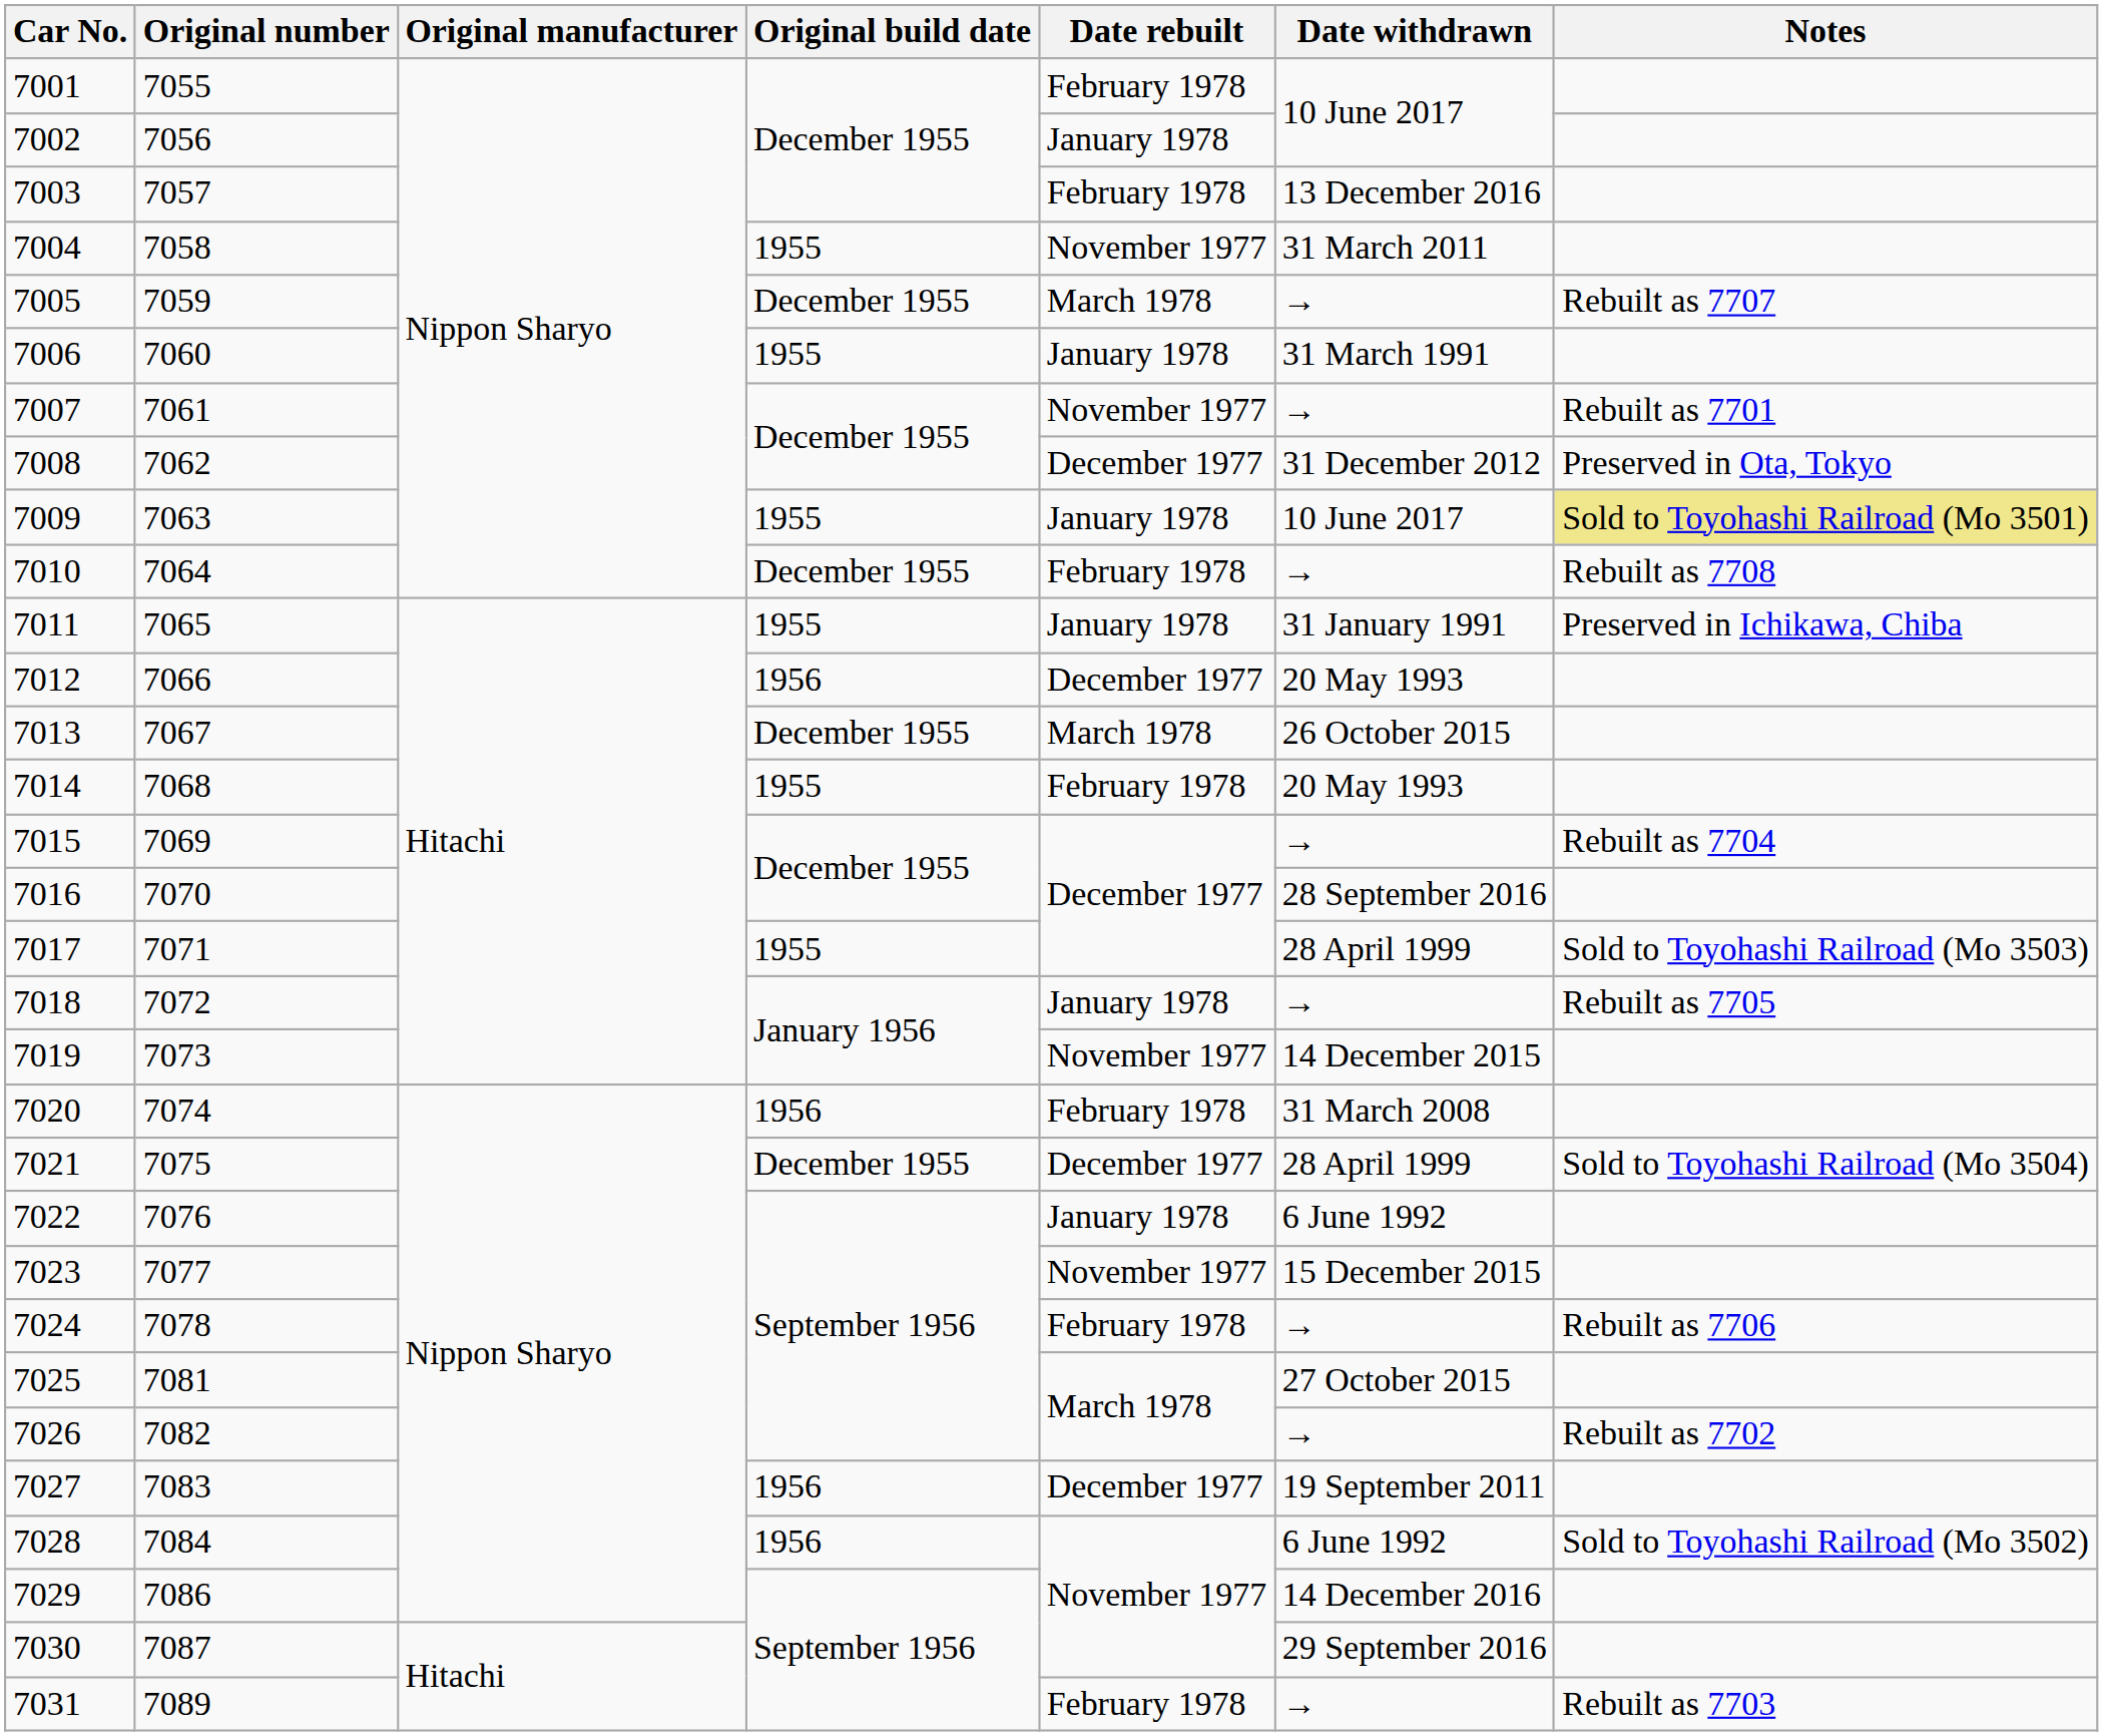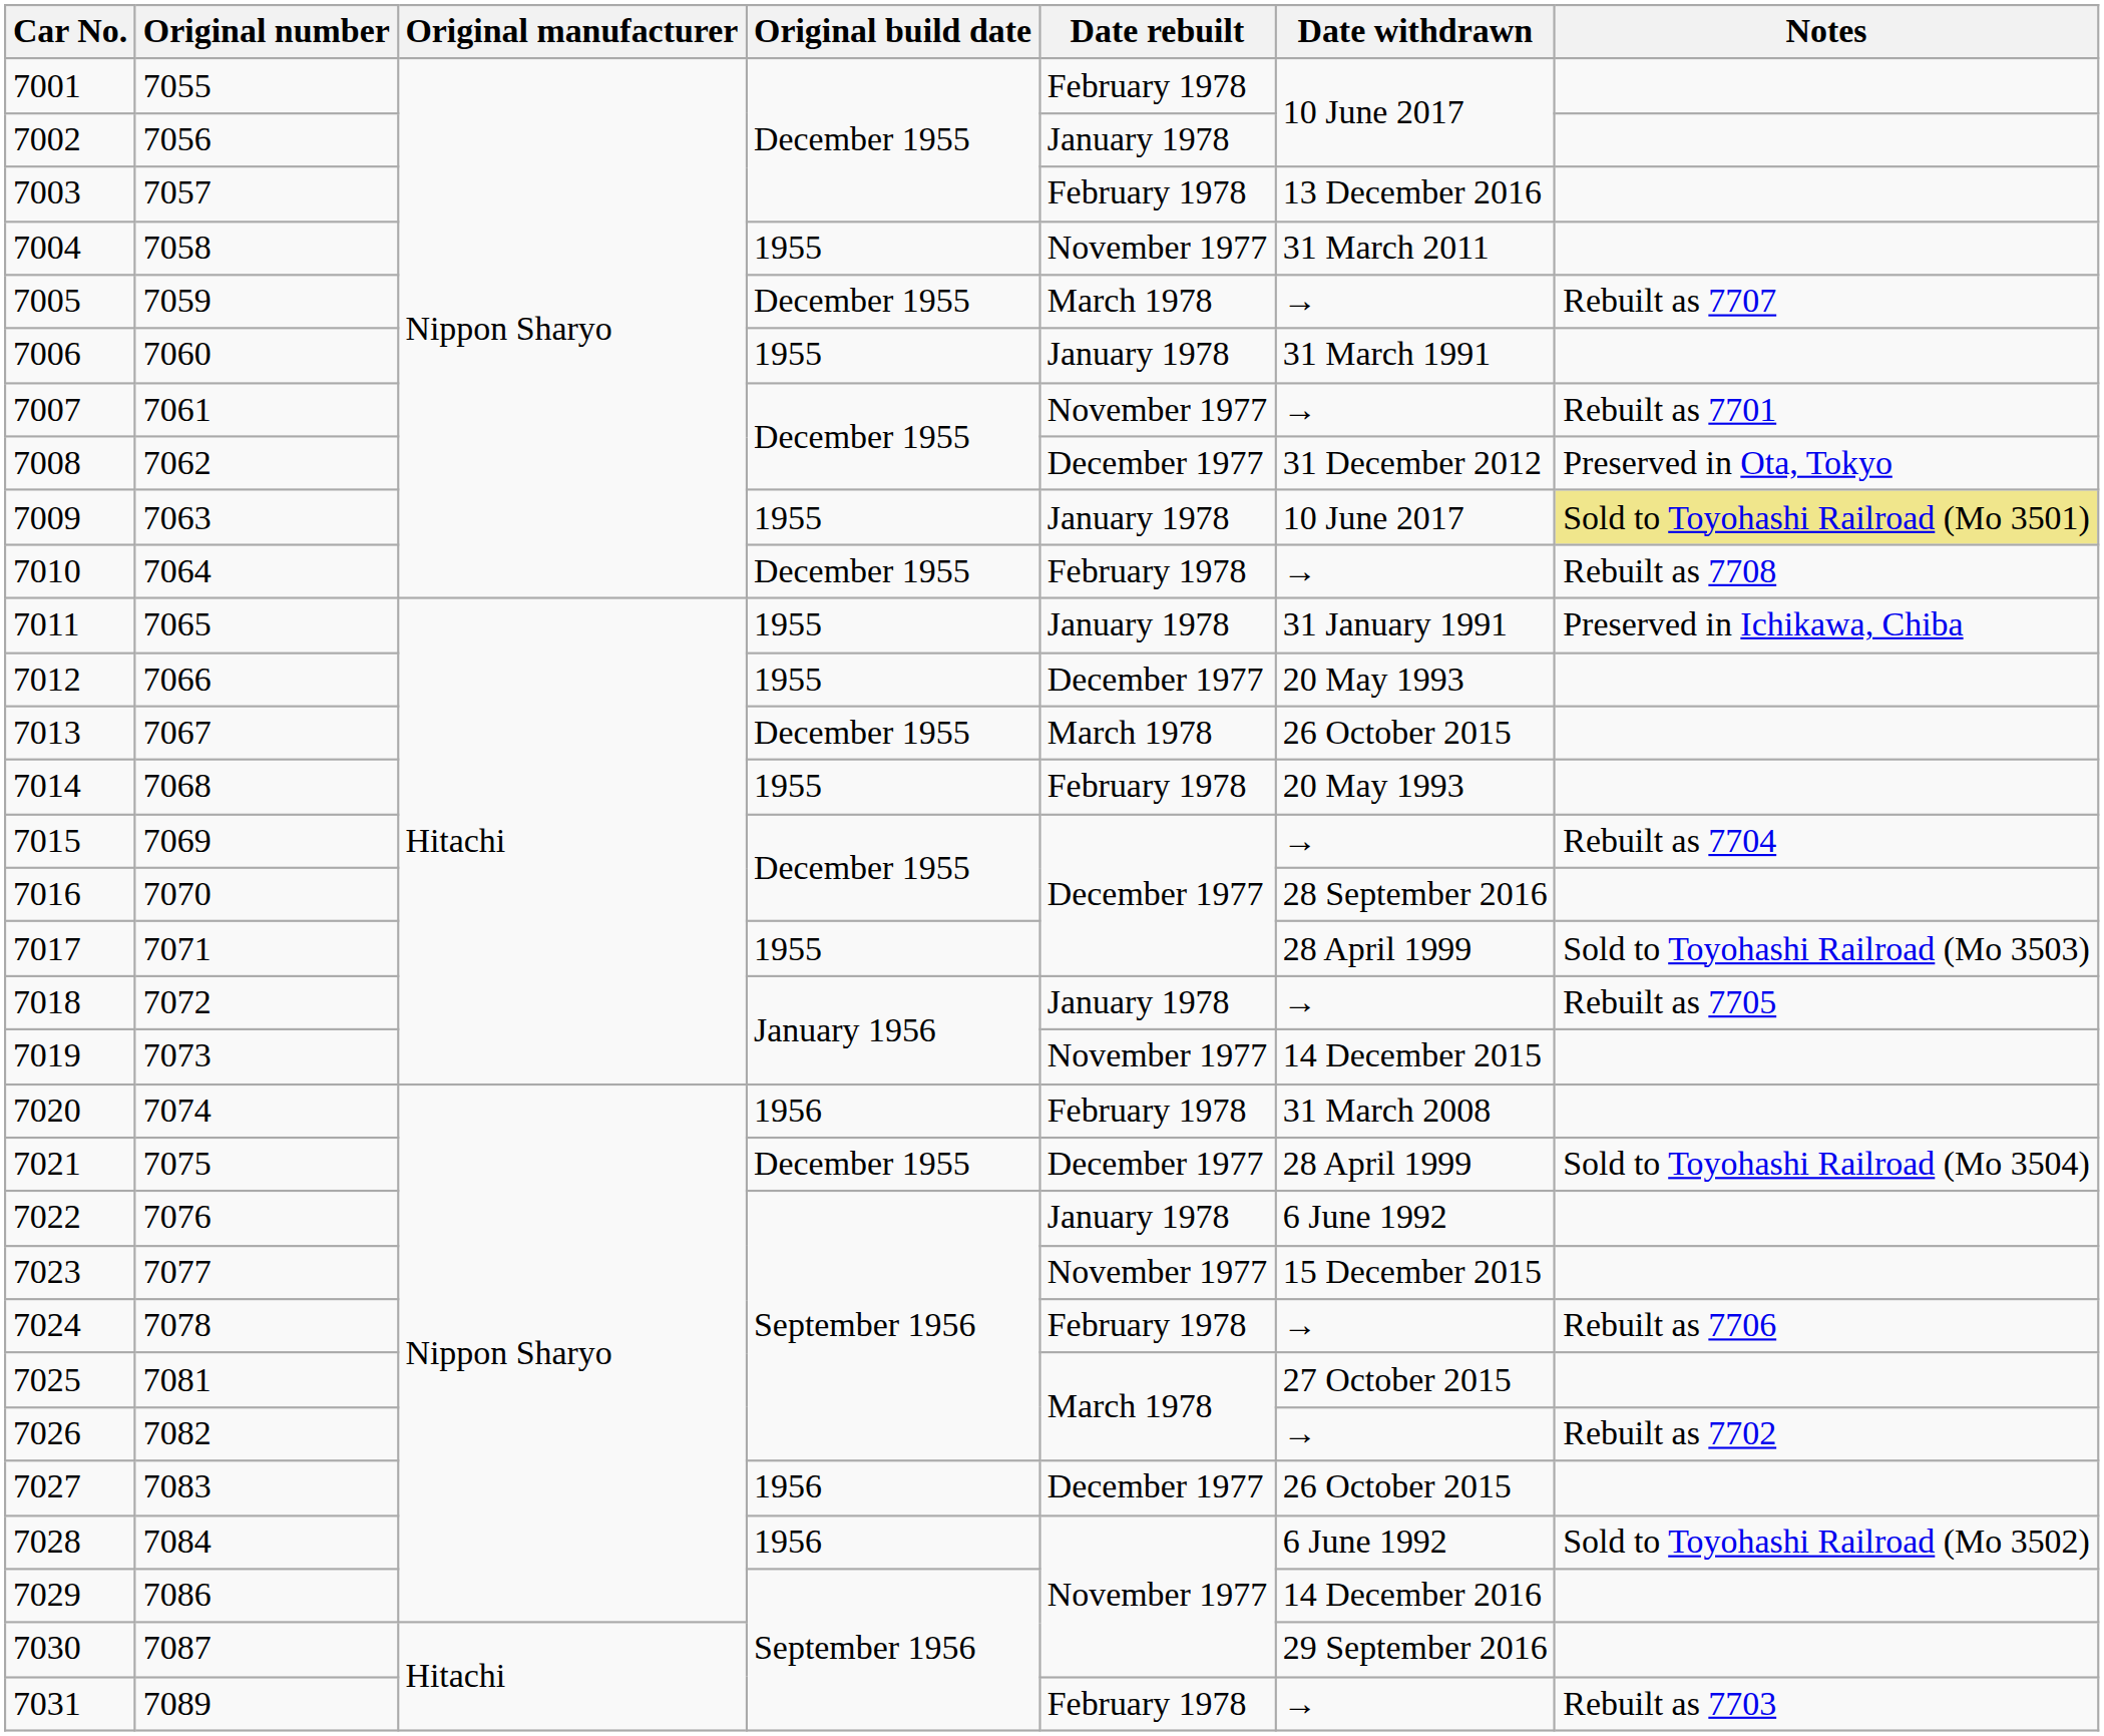7012 | Original build date: 1956 -> 1955
7027 | Date withdrawn: 19 September 2011 -> 26 October 2015
